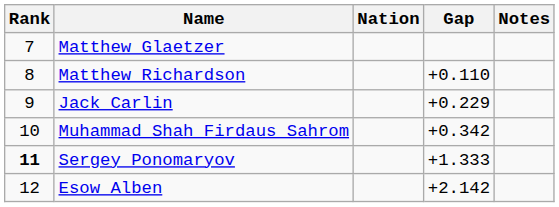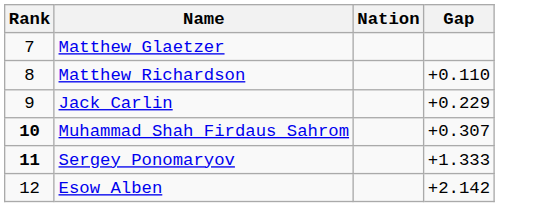- column: Notes
Muhammad Shah Firdaus Sahrom | Rank: normal -> bold
Muhammad Shah Firdaus Sahrom | Gap: +0.342 -> +0.307
